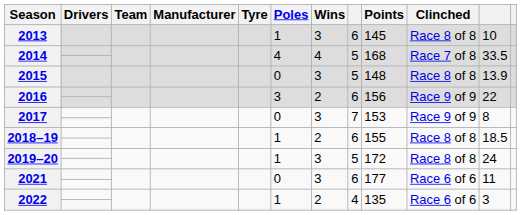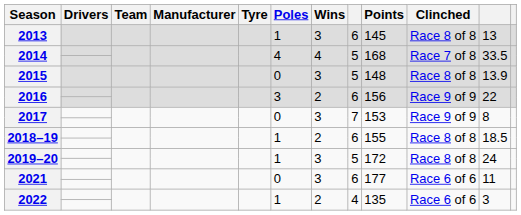2013 | column 11: 10 -> 13
